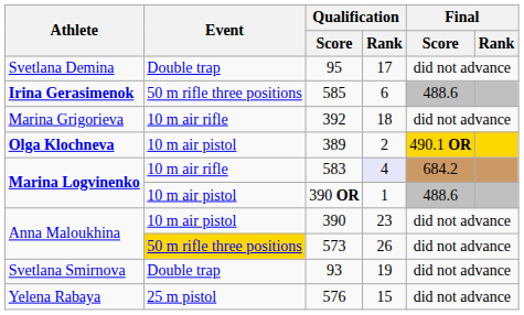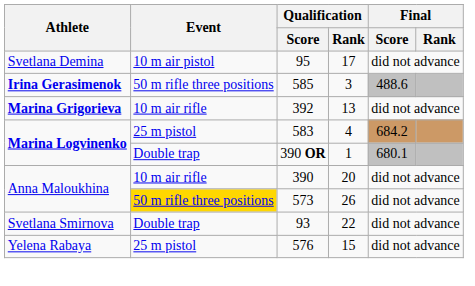95 | Event: Double trap -> 10 m air pistol
585 | Qualification / Rank: 6 -> 3
392 | Athlete: normal -> bold
392 | Qualification / Rank: 18 -> 13
- row: Olga Klochneva | 10 m air pistol | 389 | 2 | 490.1 OR
583 | Event: 10 m air rifle -> 25 m pistol
583 | Qualification / Rank: lavender background -> no background
390 OR | Event: 10 m air pistol -> Double trap
390 OR | Final / Score: 488.6 -> 680.1
390 | Event: 10 m air pistol -> 10 m air rifle
390 | Qualification / Rank: 23 -> 20
93 | Qualification / Rank: 19 -> 22
